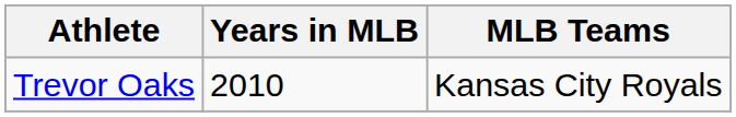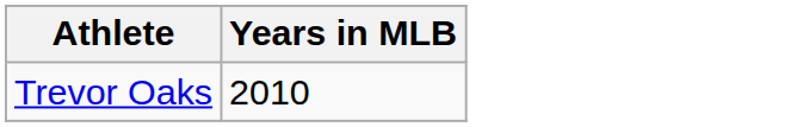- column: MLB Teams | Kansas City Royals
